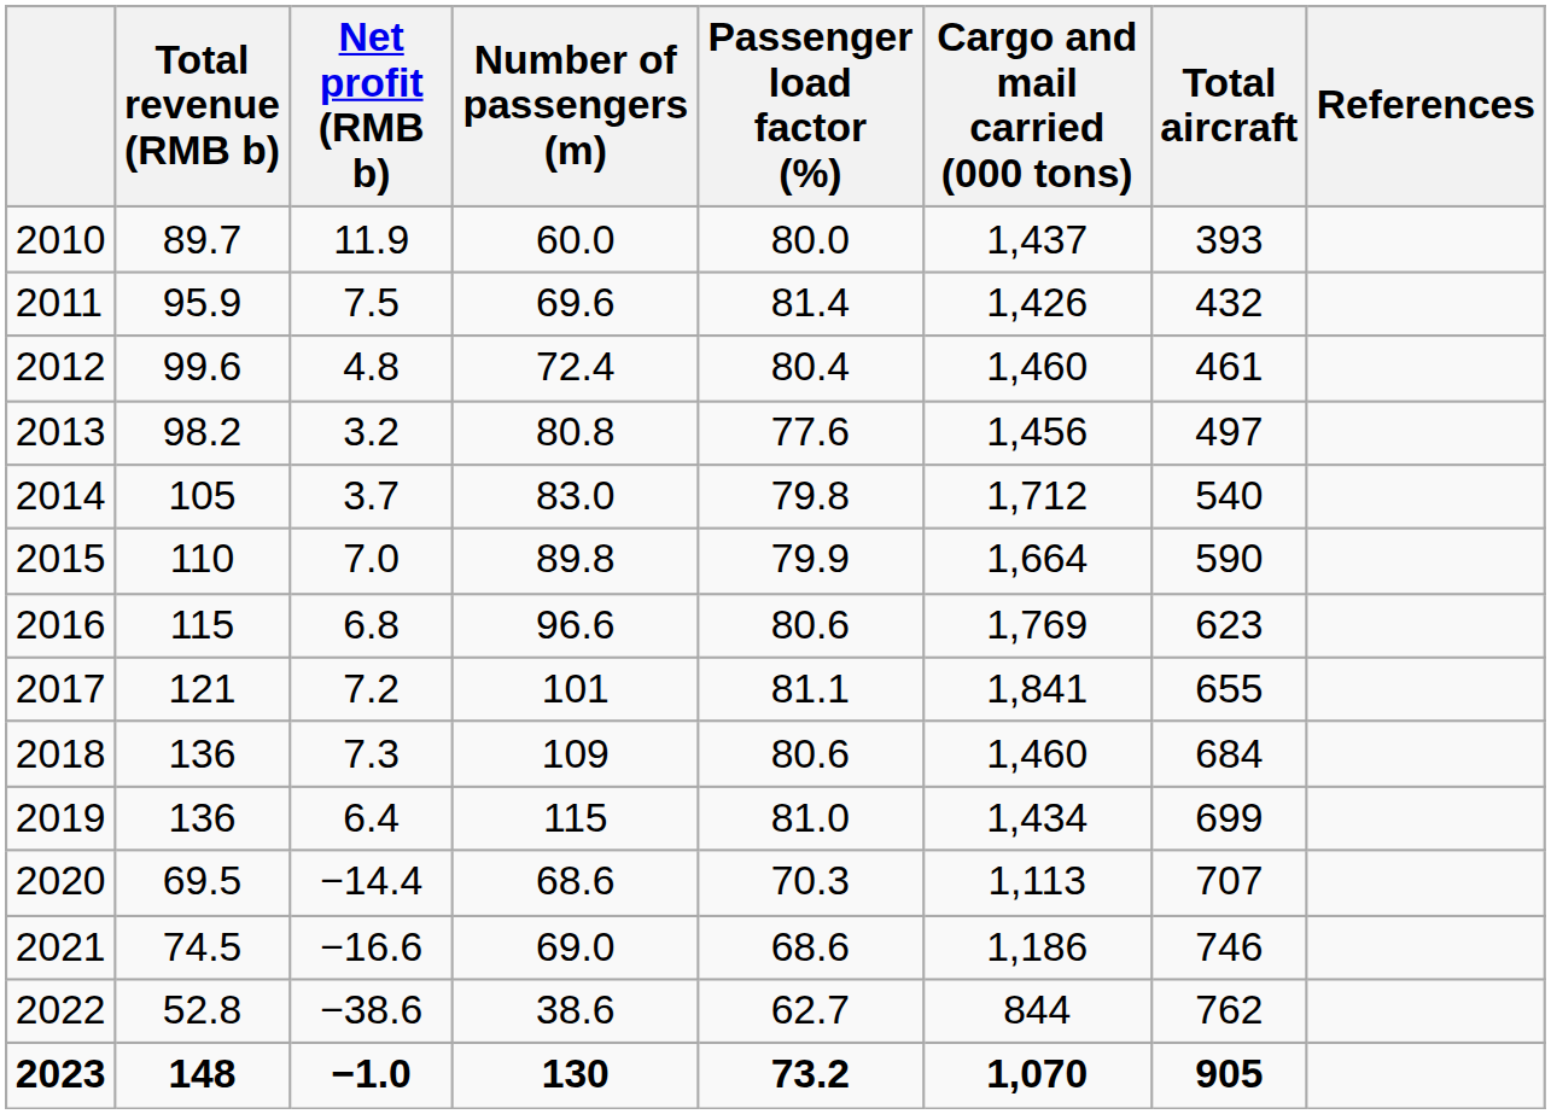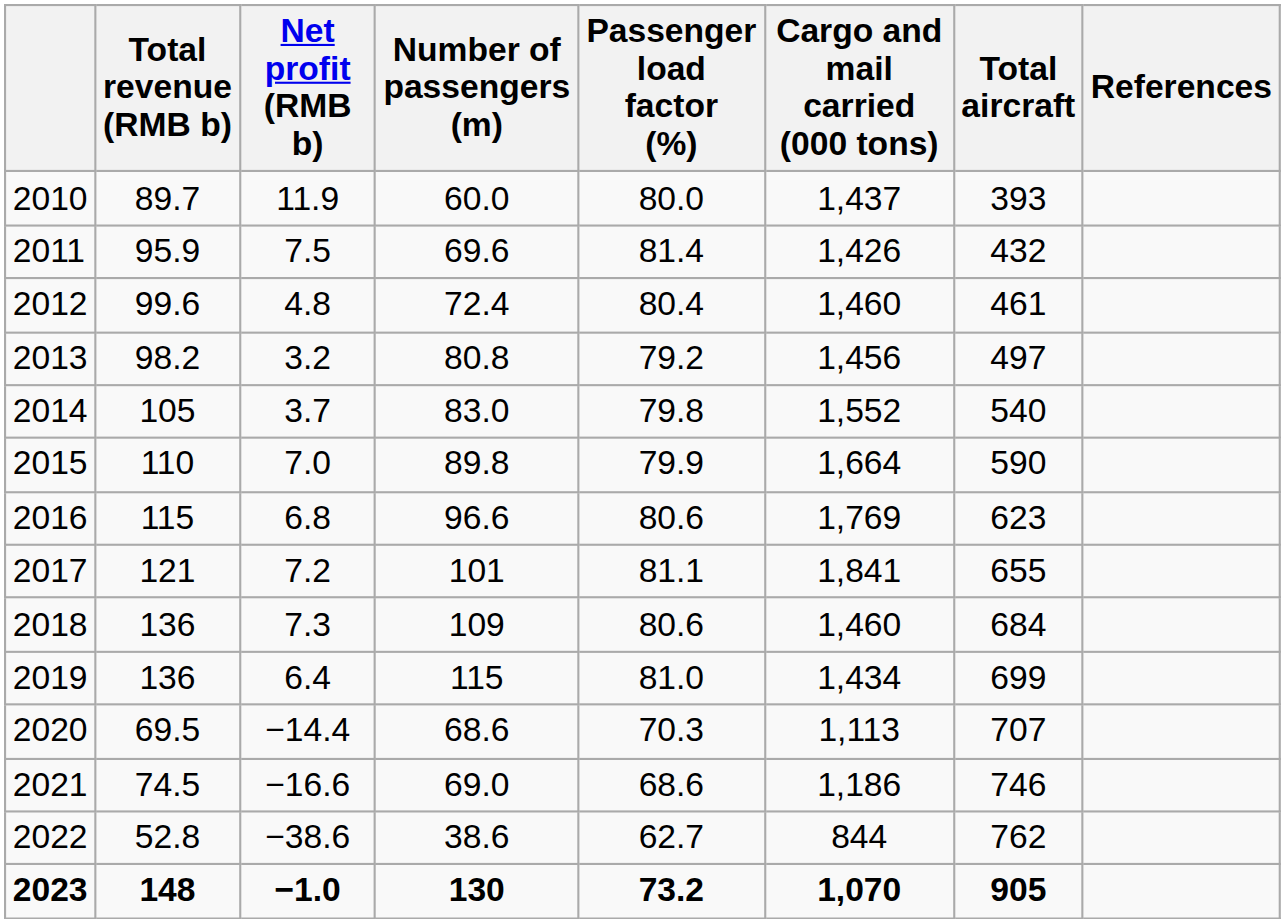2013 | Passenger load factor (%): 77.6 -> 79.2
2014 | Cargo and mail carried (000 tons): 1,712 -> 1,552
